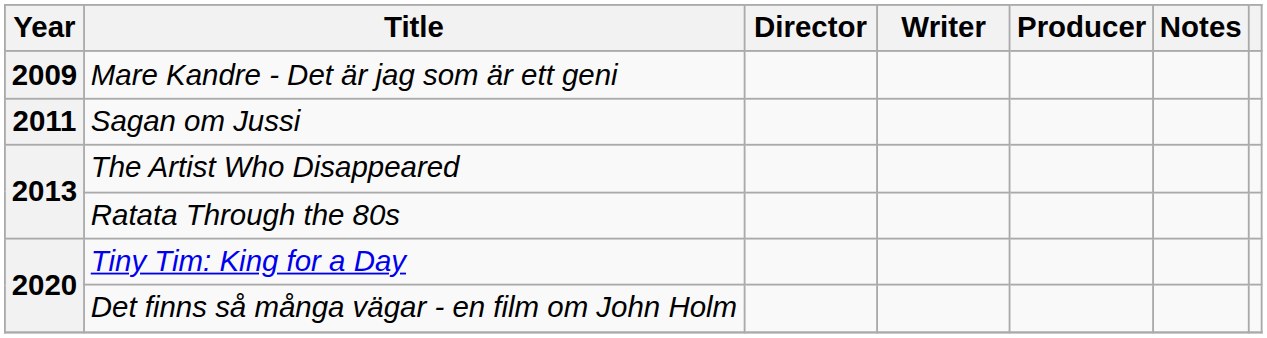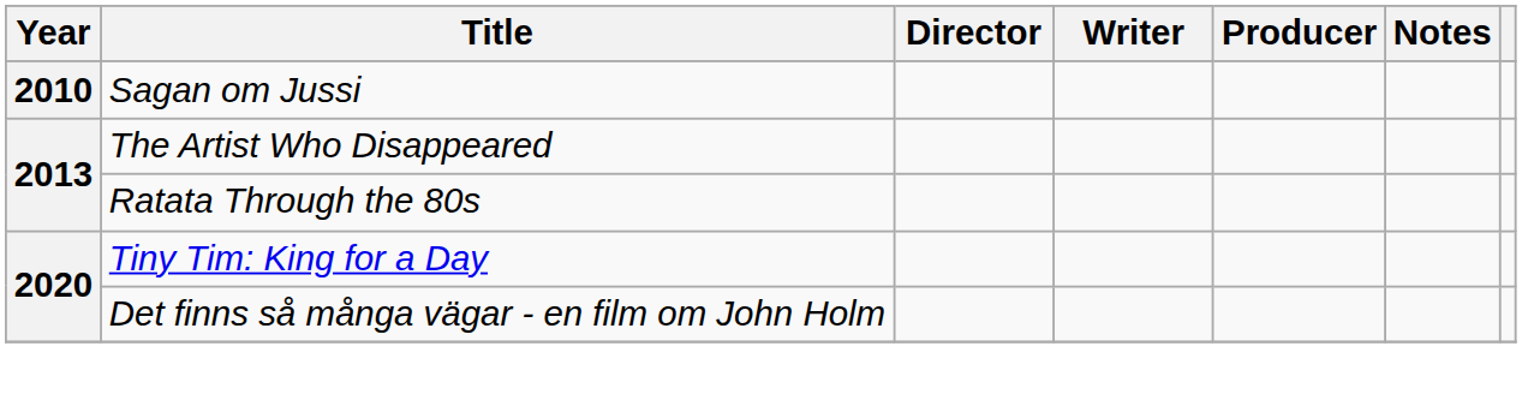- row: 2009 | Mare Kandre - Det är jag som är ett geni
Sagan om Jussi | Year: 2011 -> 2010
